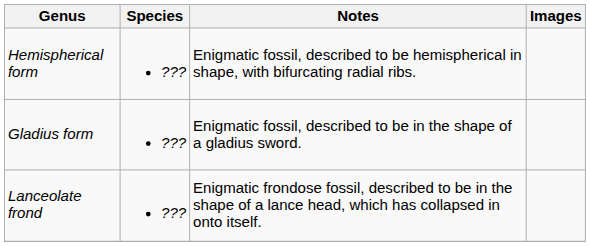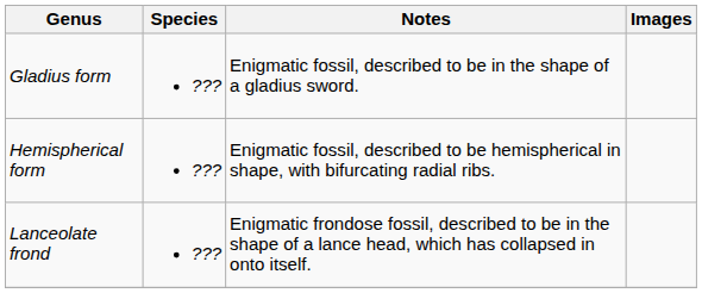rows swapped: Gladius form <-> Hemispherical form
